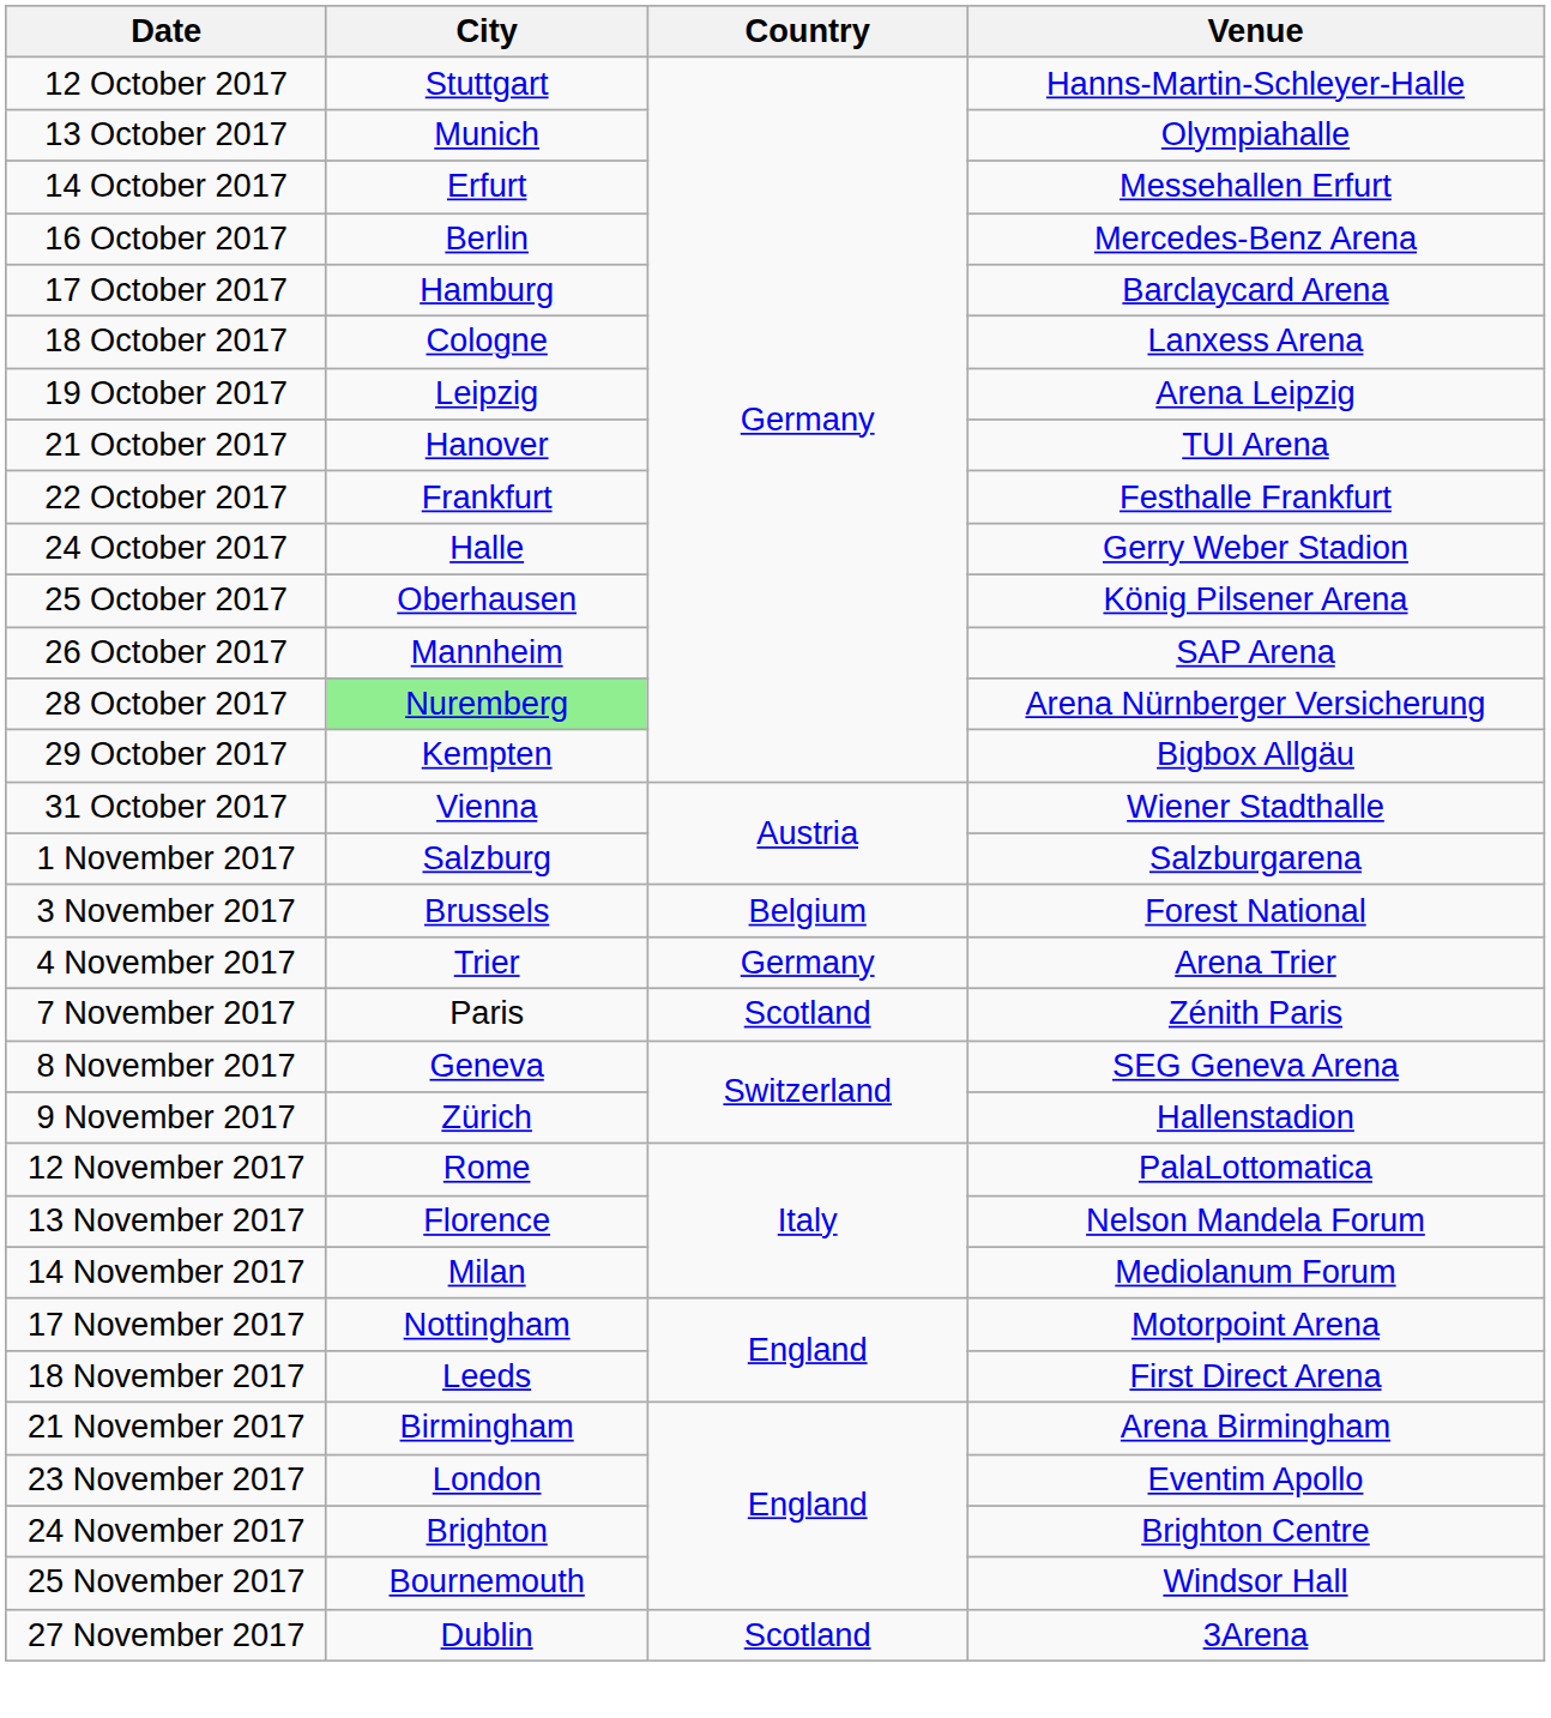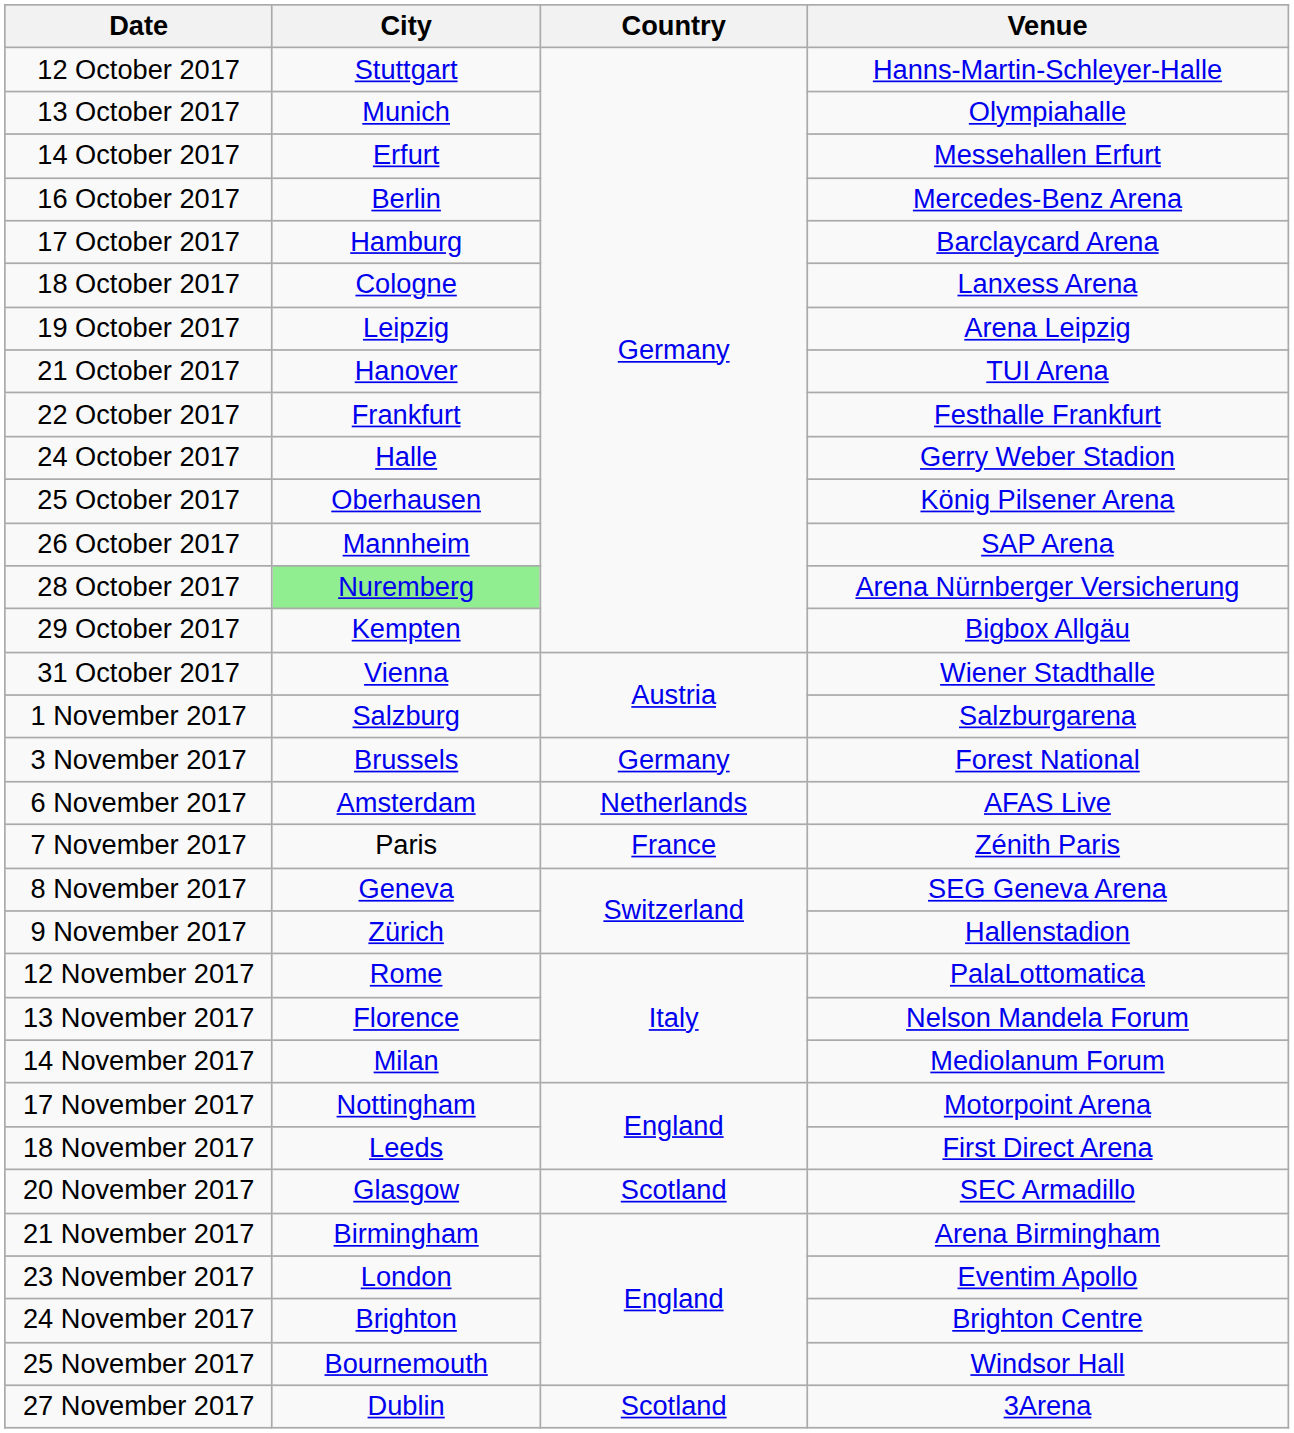3 November 2017 | Country: Belgium -> Germany
- row: 4 November 2017 | Trier | Germany | Arena Trier
+ row: 6 November 2017 | Amsterdam | Netherlands | AFAS Live
7 November 2017 | Country: Scotland -> France
+ row: 20 November 2017 | Glasgow | Scotland | SEC Armadillo
